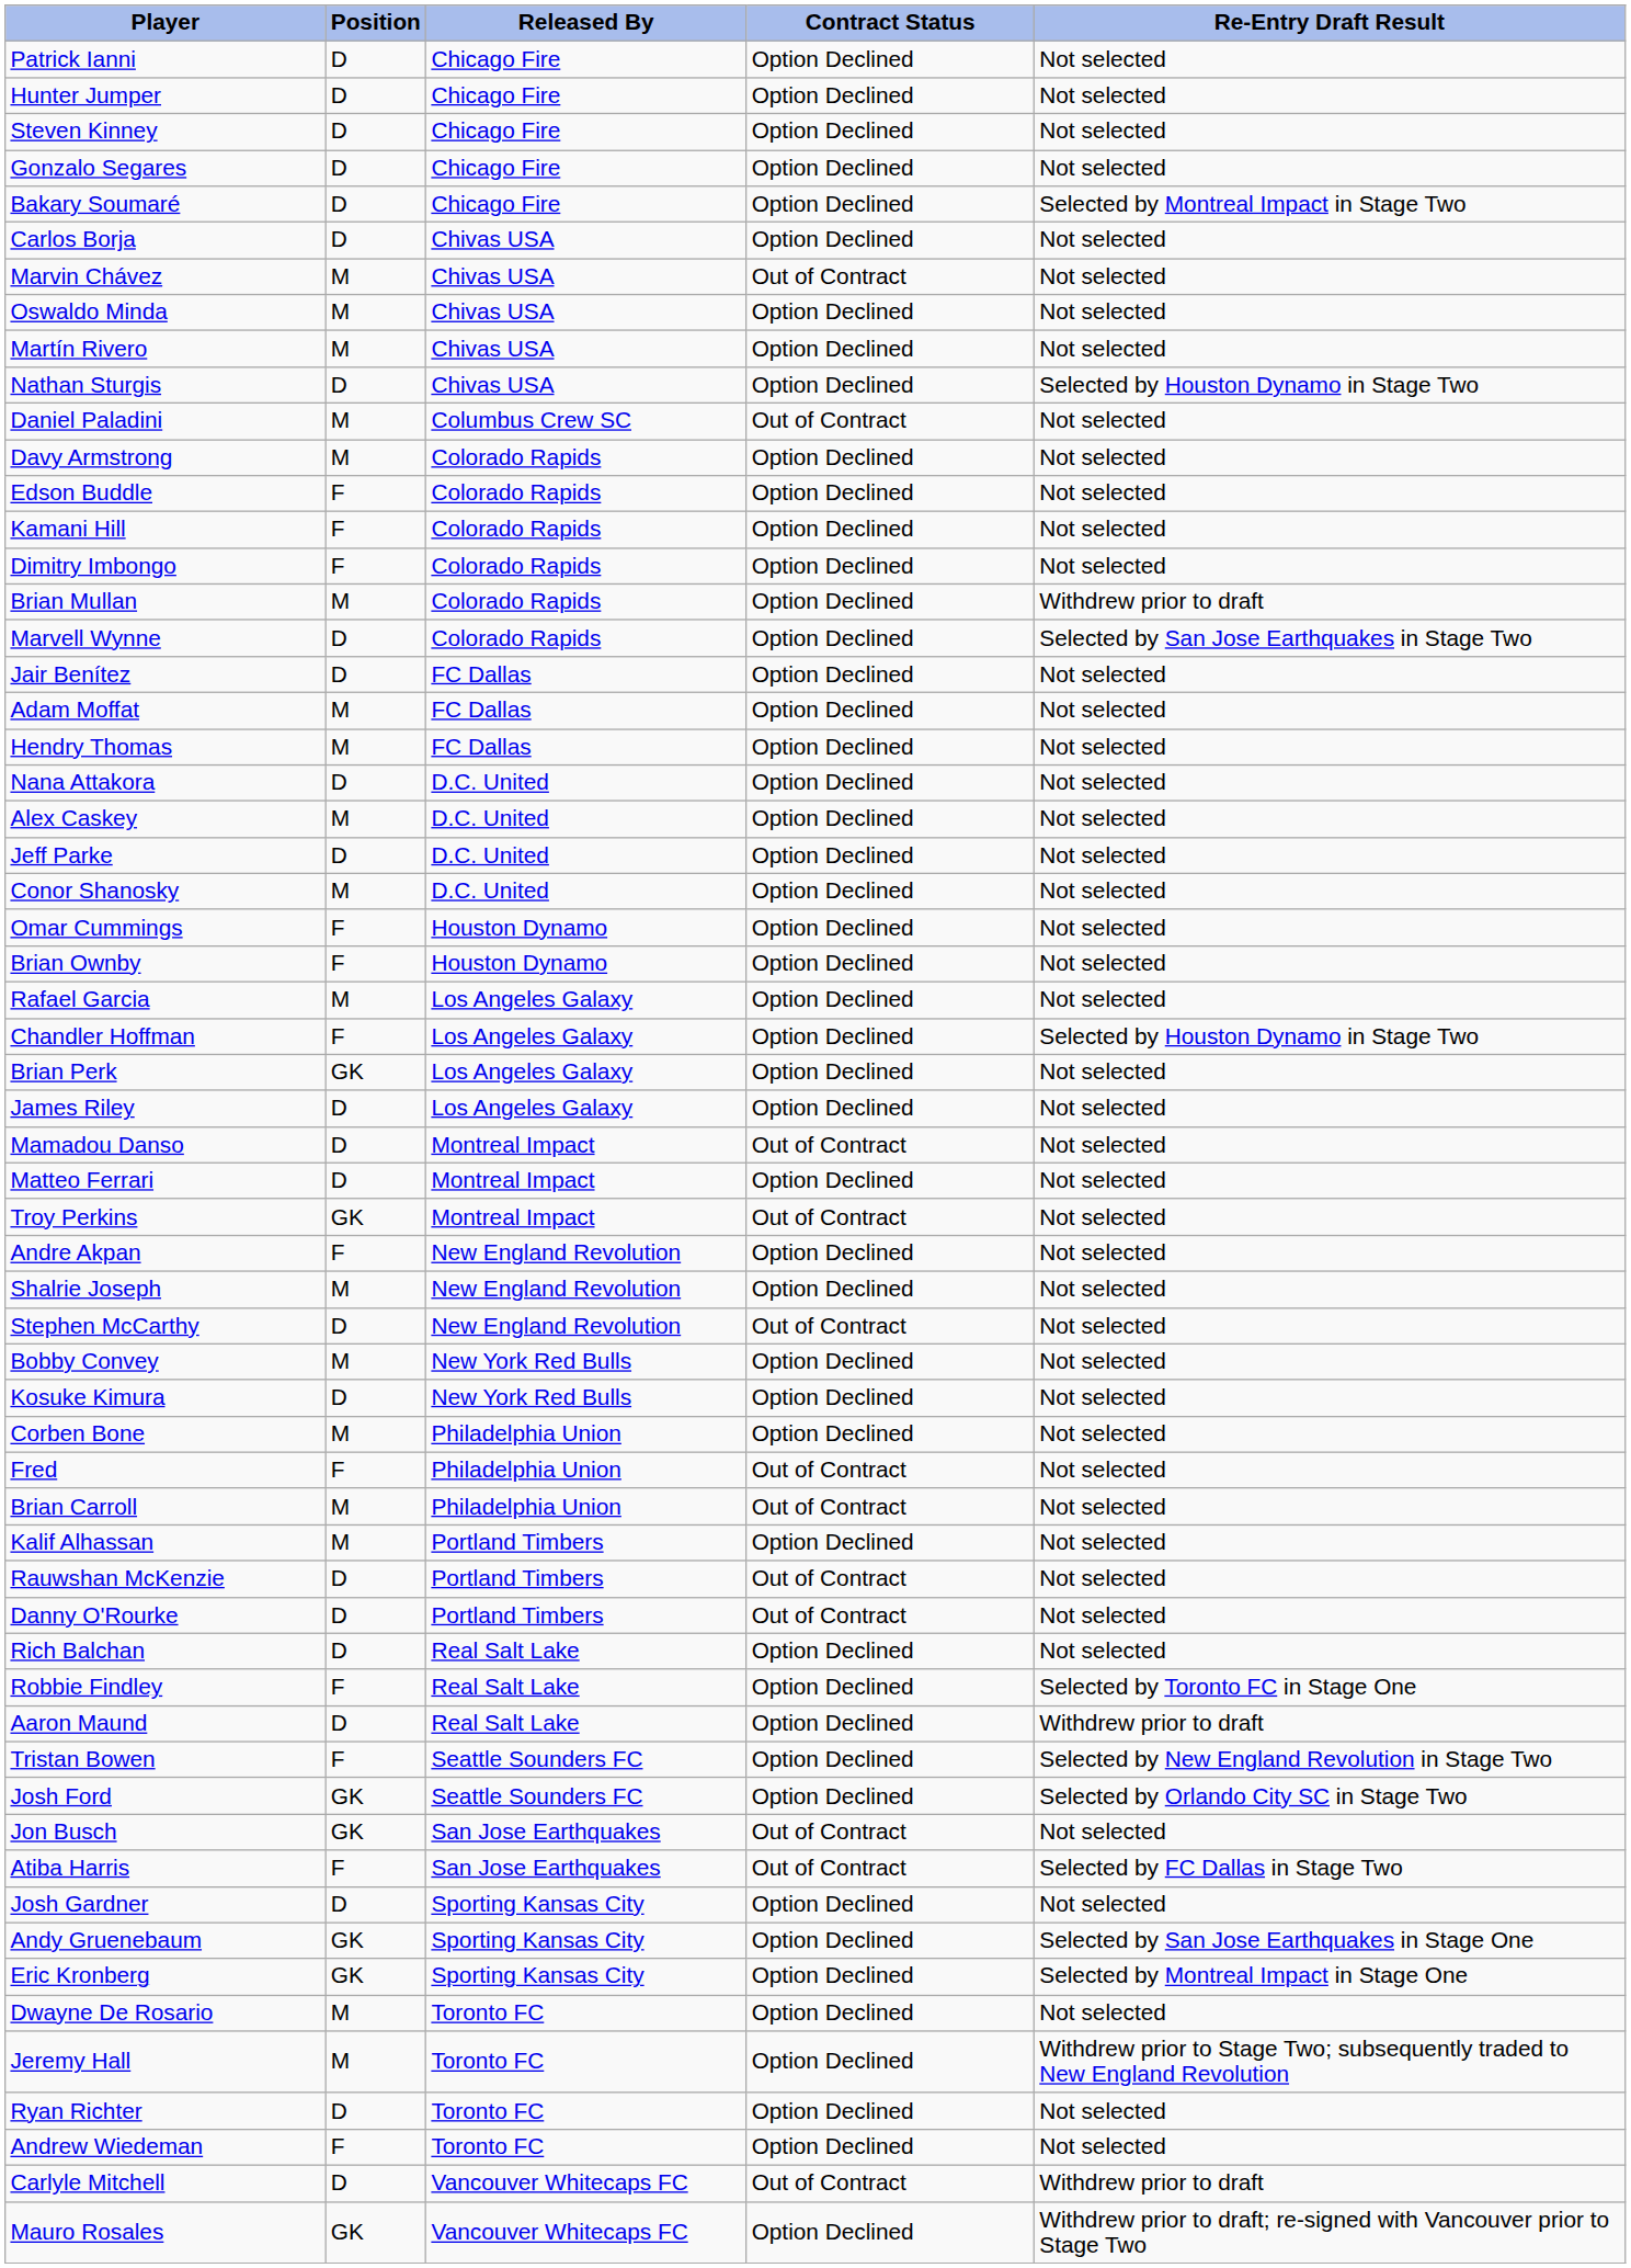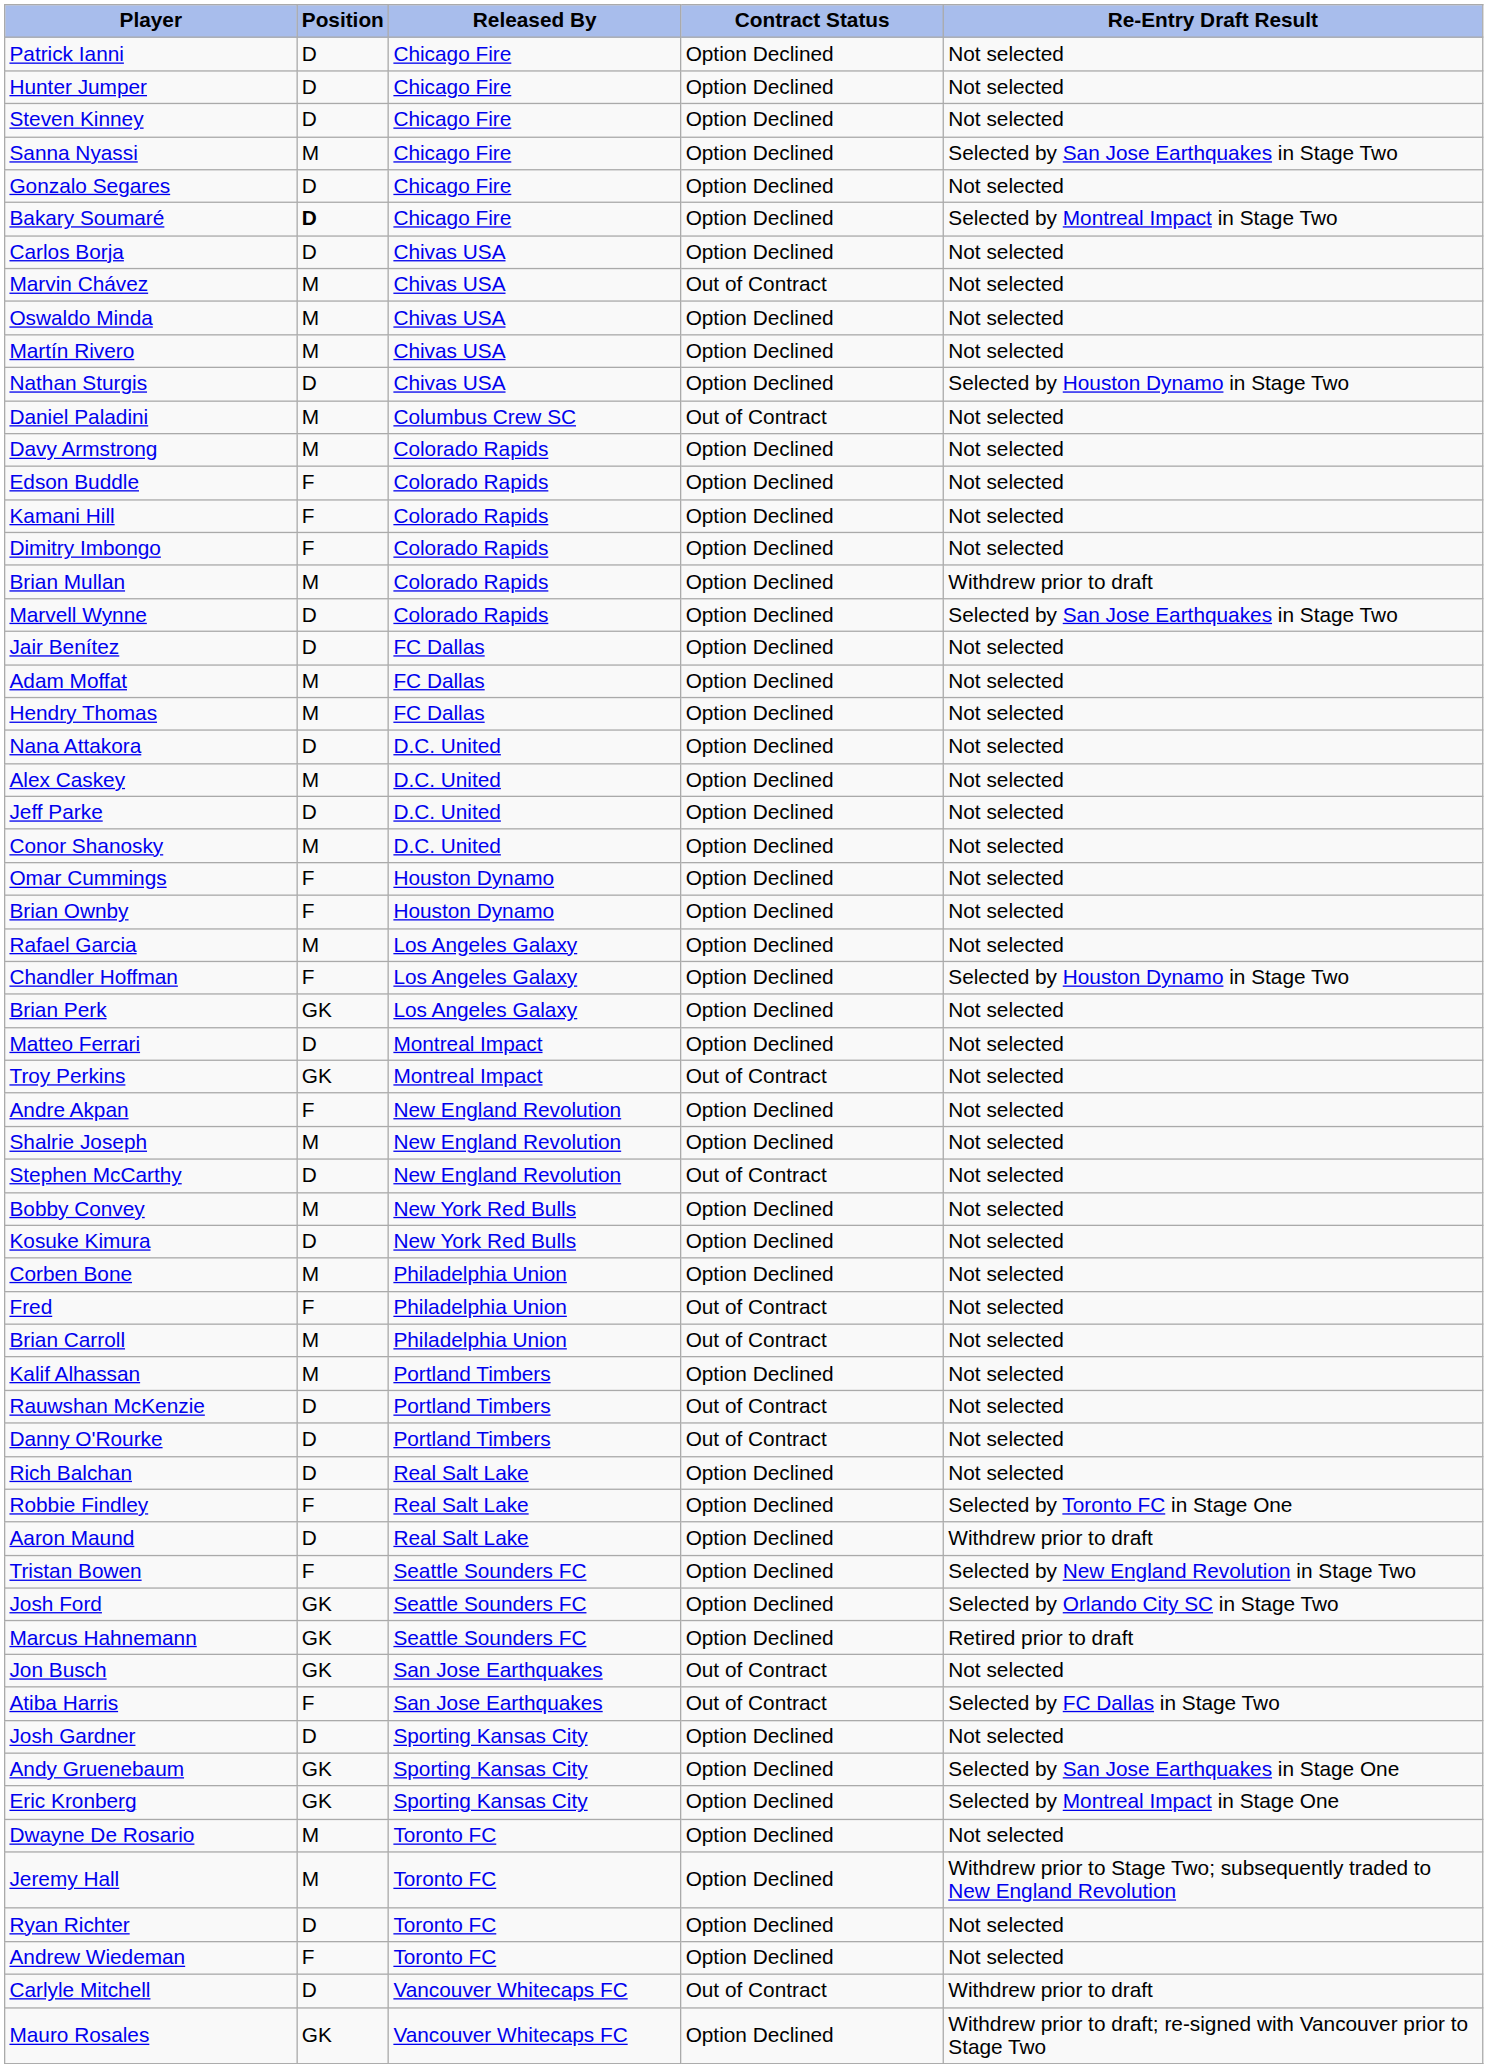+ row: Sanna Nyassi | M | Chicago Fire | Option Declined | Selected by San Jose Earthquakes in Stage Two
Bakary Soumaré | Position: normal -> bold
- row: James Riley | D | Los Angeles Galaxy | Option Declined | Not selected
- row: Mamadou Danso | D | Montreal Impact | Out of Contract | Not selected
+ row: Marcus Hahnemann | GK | Seattle Sounders FC | Option Declined | Retired prior to draft
